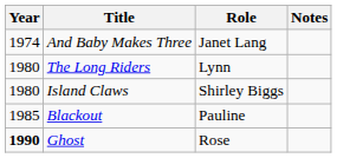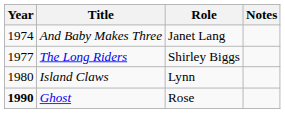The Long Riders | Year: 1980 -> 1977
The Long Riders | Role: Lynn -> Shirley Biggs
Island Claws | Role: Shirley Biggs -> Lynn
- row: 1985 | Blackout | Pauline
